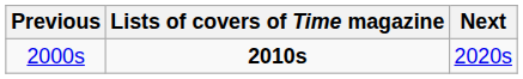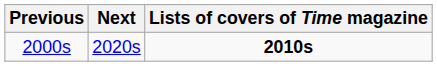columns swapped: Lists of covers of Time magazine <-> Next
